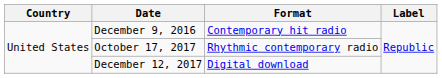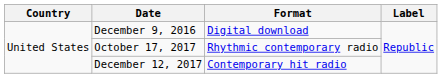December 9, 2016 | Format: Contemporary hit radio -> Digital download
December 12, 2017 | Format: Digital download -> Contemporary hit radio
